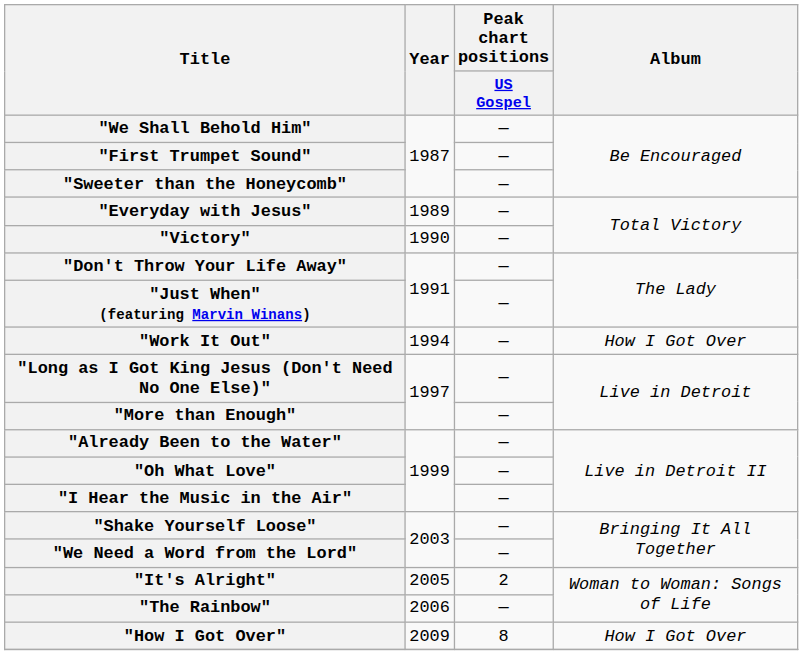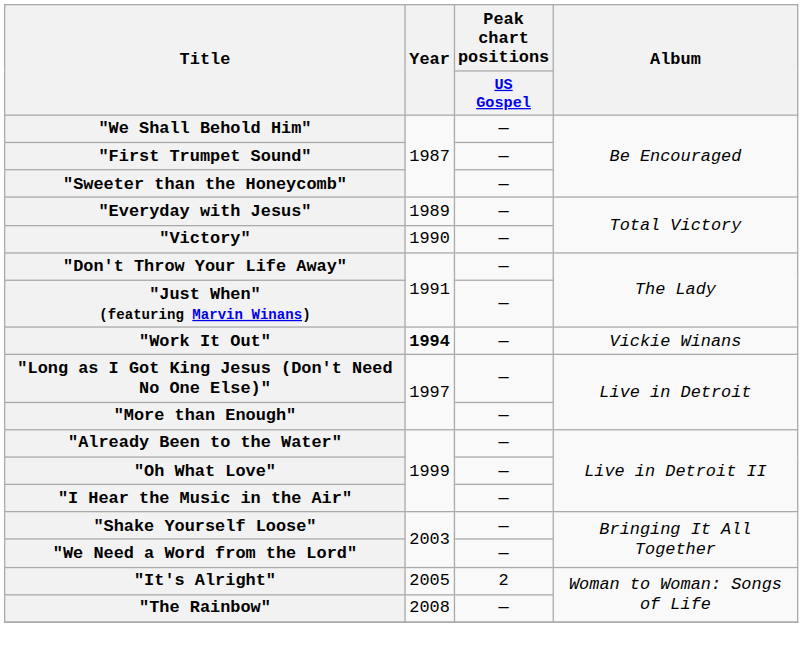"Work It Out" | Year: normal -> bold
"Work It Out" | Album: How I Got Over -> Vickie Winans
"The Rainbow" | Year: 2006 -> 2008
- row: "How I Got Over" | 2009 | 8 | How I Got Over
